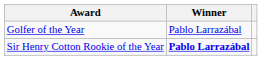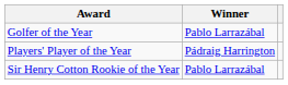+ row: Players' Player of the Year | Pádraig Harrington
Sir Henry Cotton Rookie of the Year | Winner: bold -> normal
